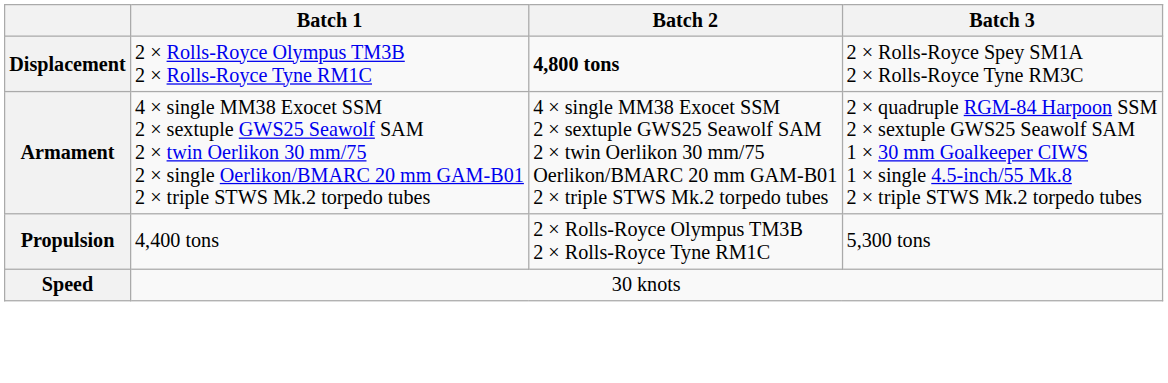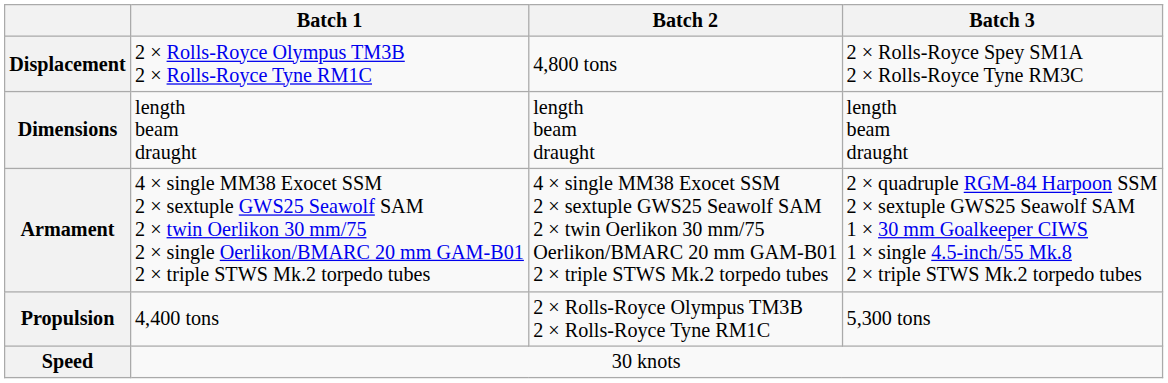Displacement | Batch 2: bold -> normal
+ row: Dimensions | length beam draught | length beam draught | length beam draught
